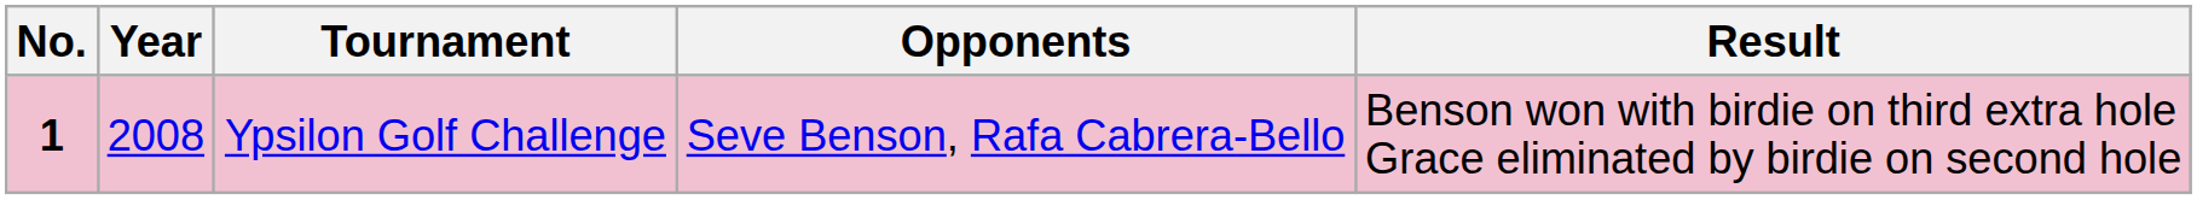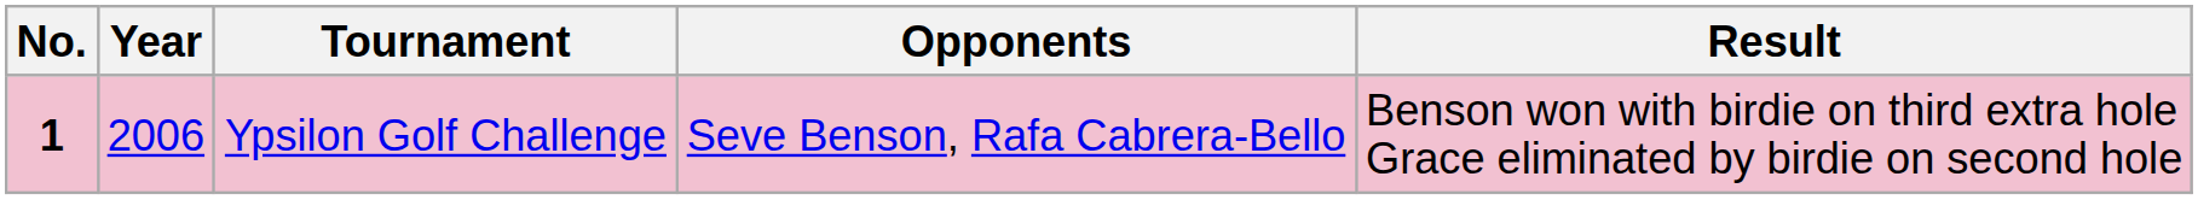Ypsilon Golf Challenge | Year: 2008 -> 2006
